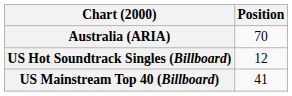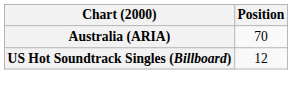- row: US Mainstream Top 40 (Billboard) | 41
